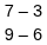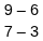rows swapped: 7 – 3 <-> 9 – 6
